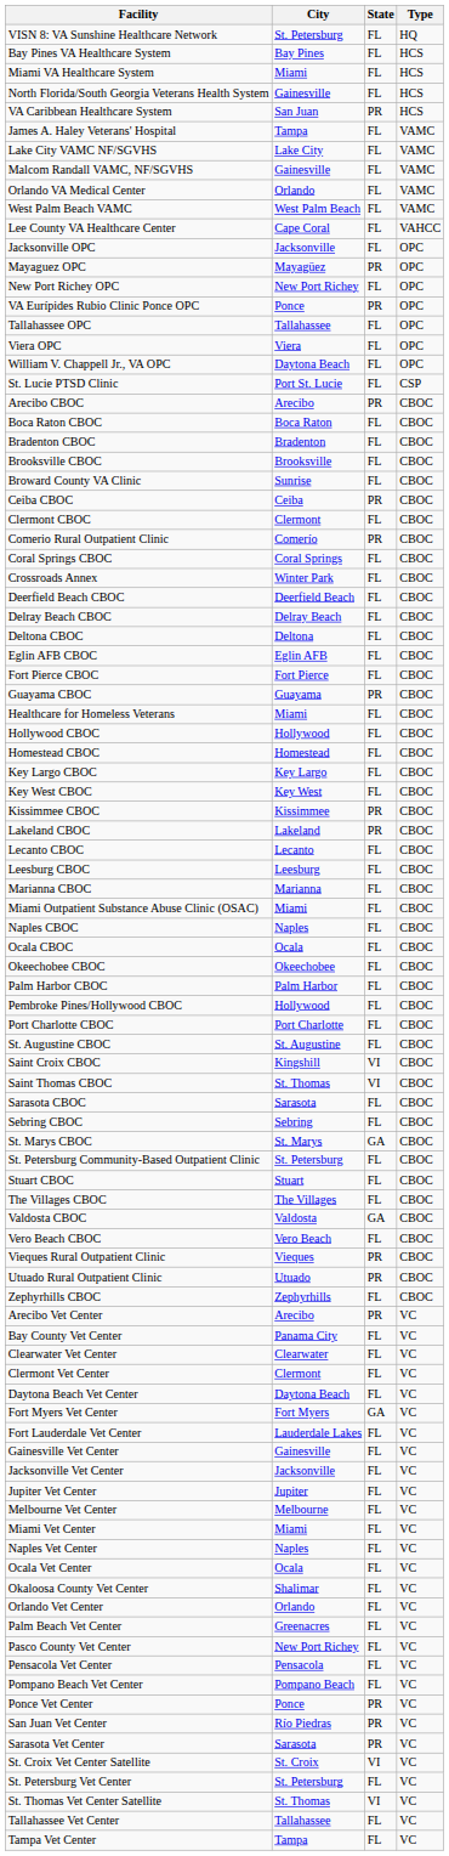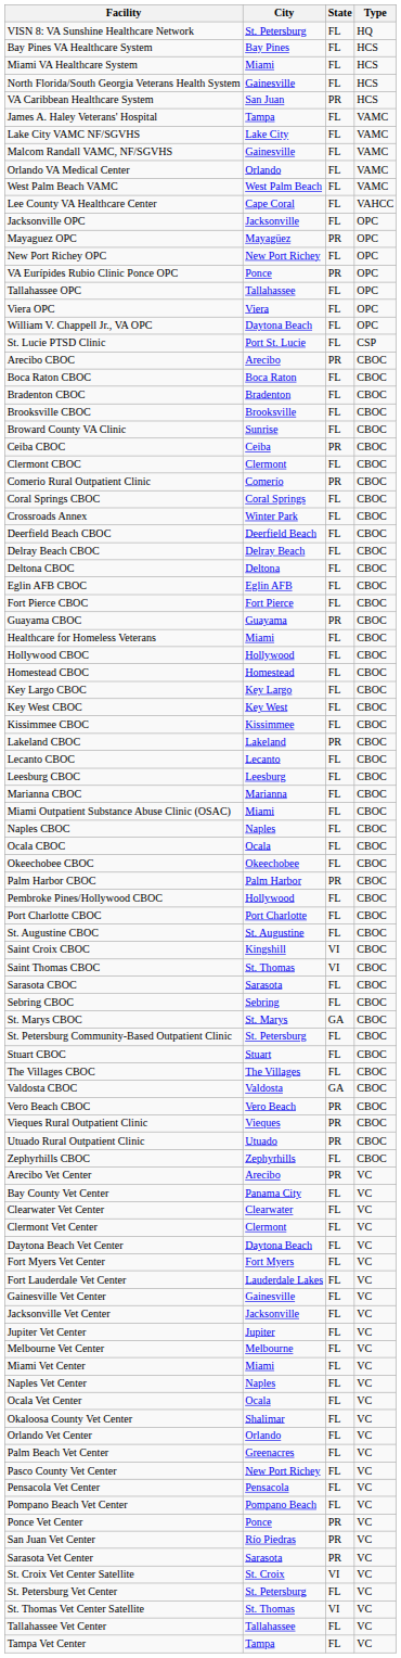Kissimmee CBOC | State: PR -> FL
Palm Harbor CBOC | State: FL -> PR
Vero Beach CBOC | State: FL -> PR
Fort Myers Vet Center | State: GA -> FL
